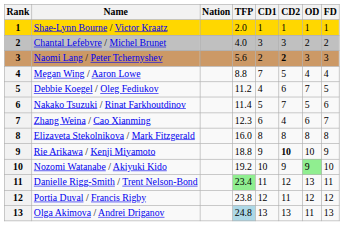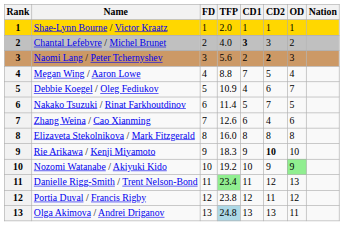columns swapped: Nation <-> FD
Chantal Lefebvre / Michel Brunet | CD1: normal -> bold
Debbie Koegel / Oleg Fediukov | TFP: 11.2 -> 10.9
Zhang Weina / Cao Xianming | TFP: 12.3 -> 12.6
Rie Arikawa / Kenji Miyamoto | TFP: 18.8 -> 18.3
